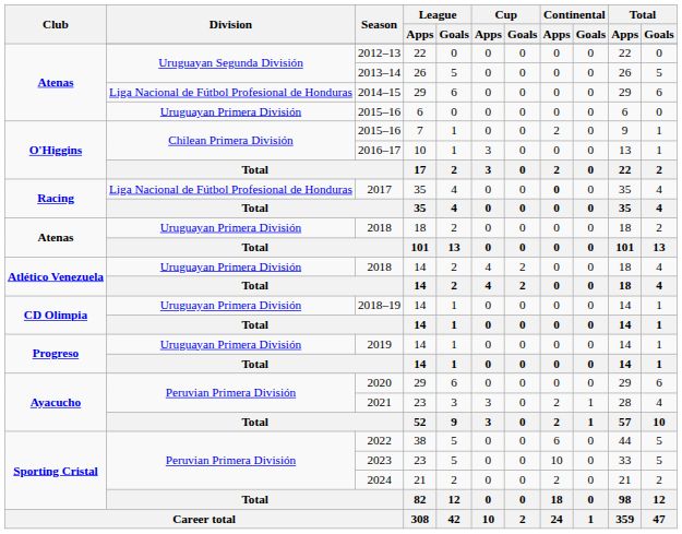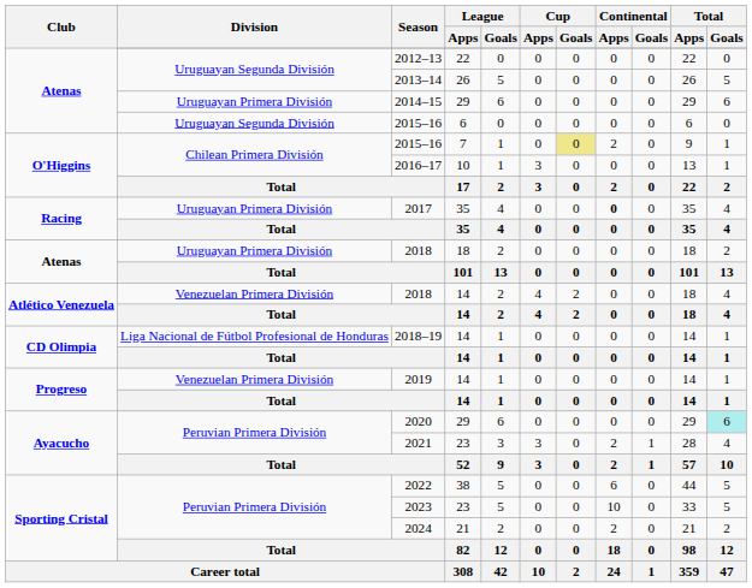2014–15 | Division: Liga Nacional de Fútbol Profesional de Honduras -> Uruguayan Primera División
2015–16 / 6 | Division: Uruguayan Primera División -> Uruguayan Segunda División
2015–16 / 7 | Cup / Goals: no background -> khaki background
2017 | Division: Liga Nacional de Fútbol Profesional de Honduras -> Uruguayan Primera División
2018 / 14 | Division: Uruguayan Primera División -> Venezuelan Primera División
2018–19 | Division: Uruguayan Primera División -> Liga Nacional de Fútbol Profesional de Honduras
2019 | Division: Uruguayan Primera División -> Venezuelan Primera División
2020 | Total / Goals: no background -> paleturquoise background
